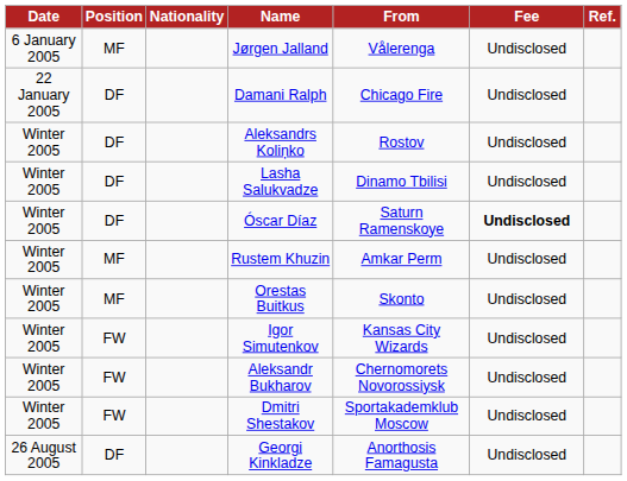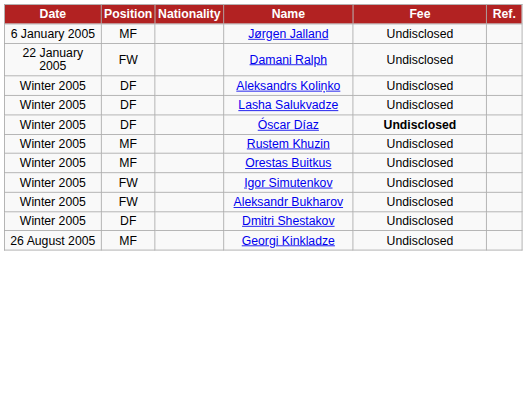- column: From | Vålerenga | Chicago Fire | Rostov | Dinamo Tbilisi | Saturn Ramenskoye | Amkar Perm | Skonto | Kansas City Wizards | Chernomorets Novorossiysk | Sportakademklub Moscow | Anorthosis Famagusta
Damani Ralph | Position: DF -> FW
Dmitri Shestakov | Position: FW -> DF
Georgi Kinkladze | Position: DF -> MF
